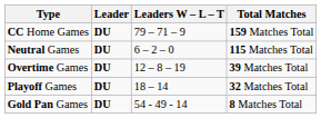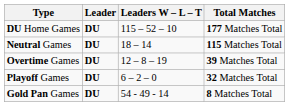+ row: DU Home Games | DU | 115 – 52 – 10 | 177 Matches Total
- row: CC Home Games | DU | 79 – 71 – 9 | 159 Matches Total
Neutral Games | Leaders W – L – T: 6 – 2 – 0 -> 18 – 14
Playoff Games | Leaders W – L – T: 18 – 14 -> 6 – 2 – 0
